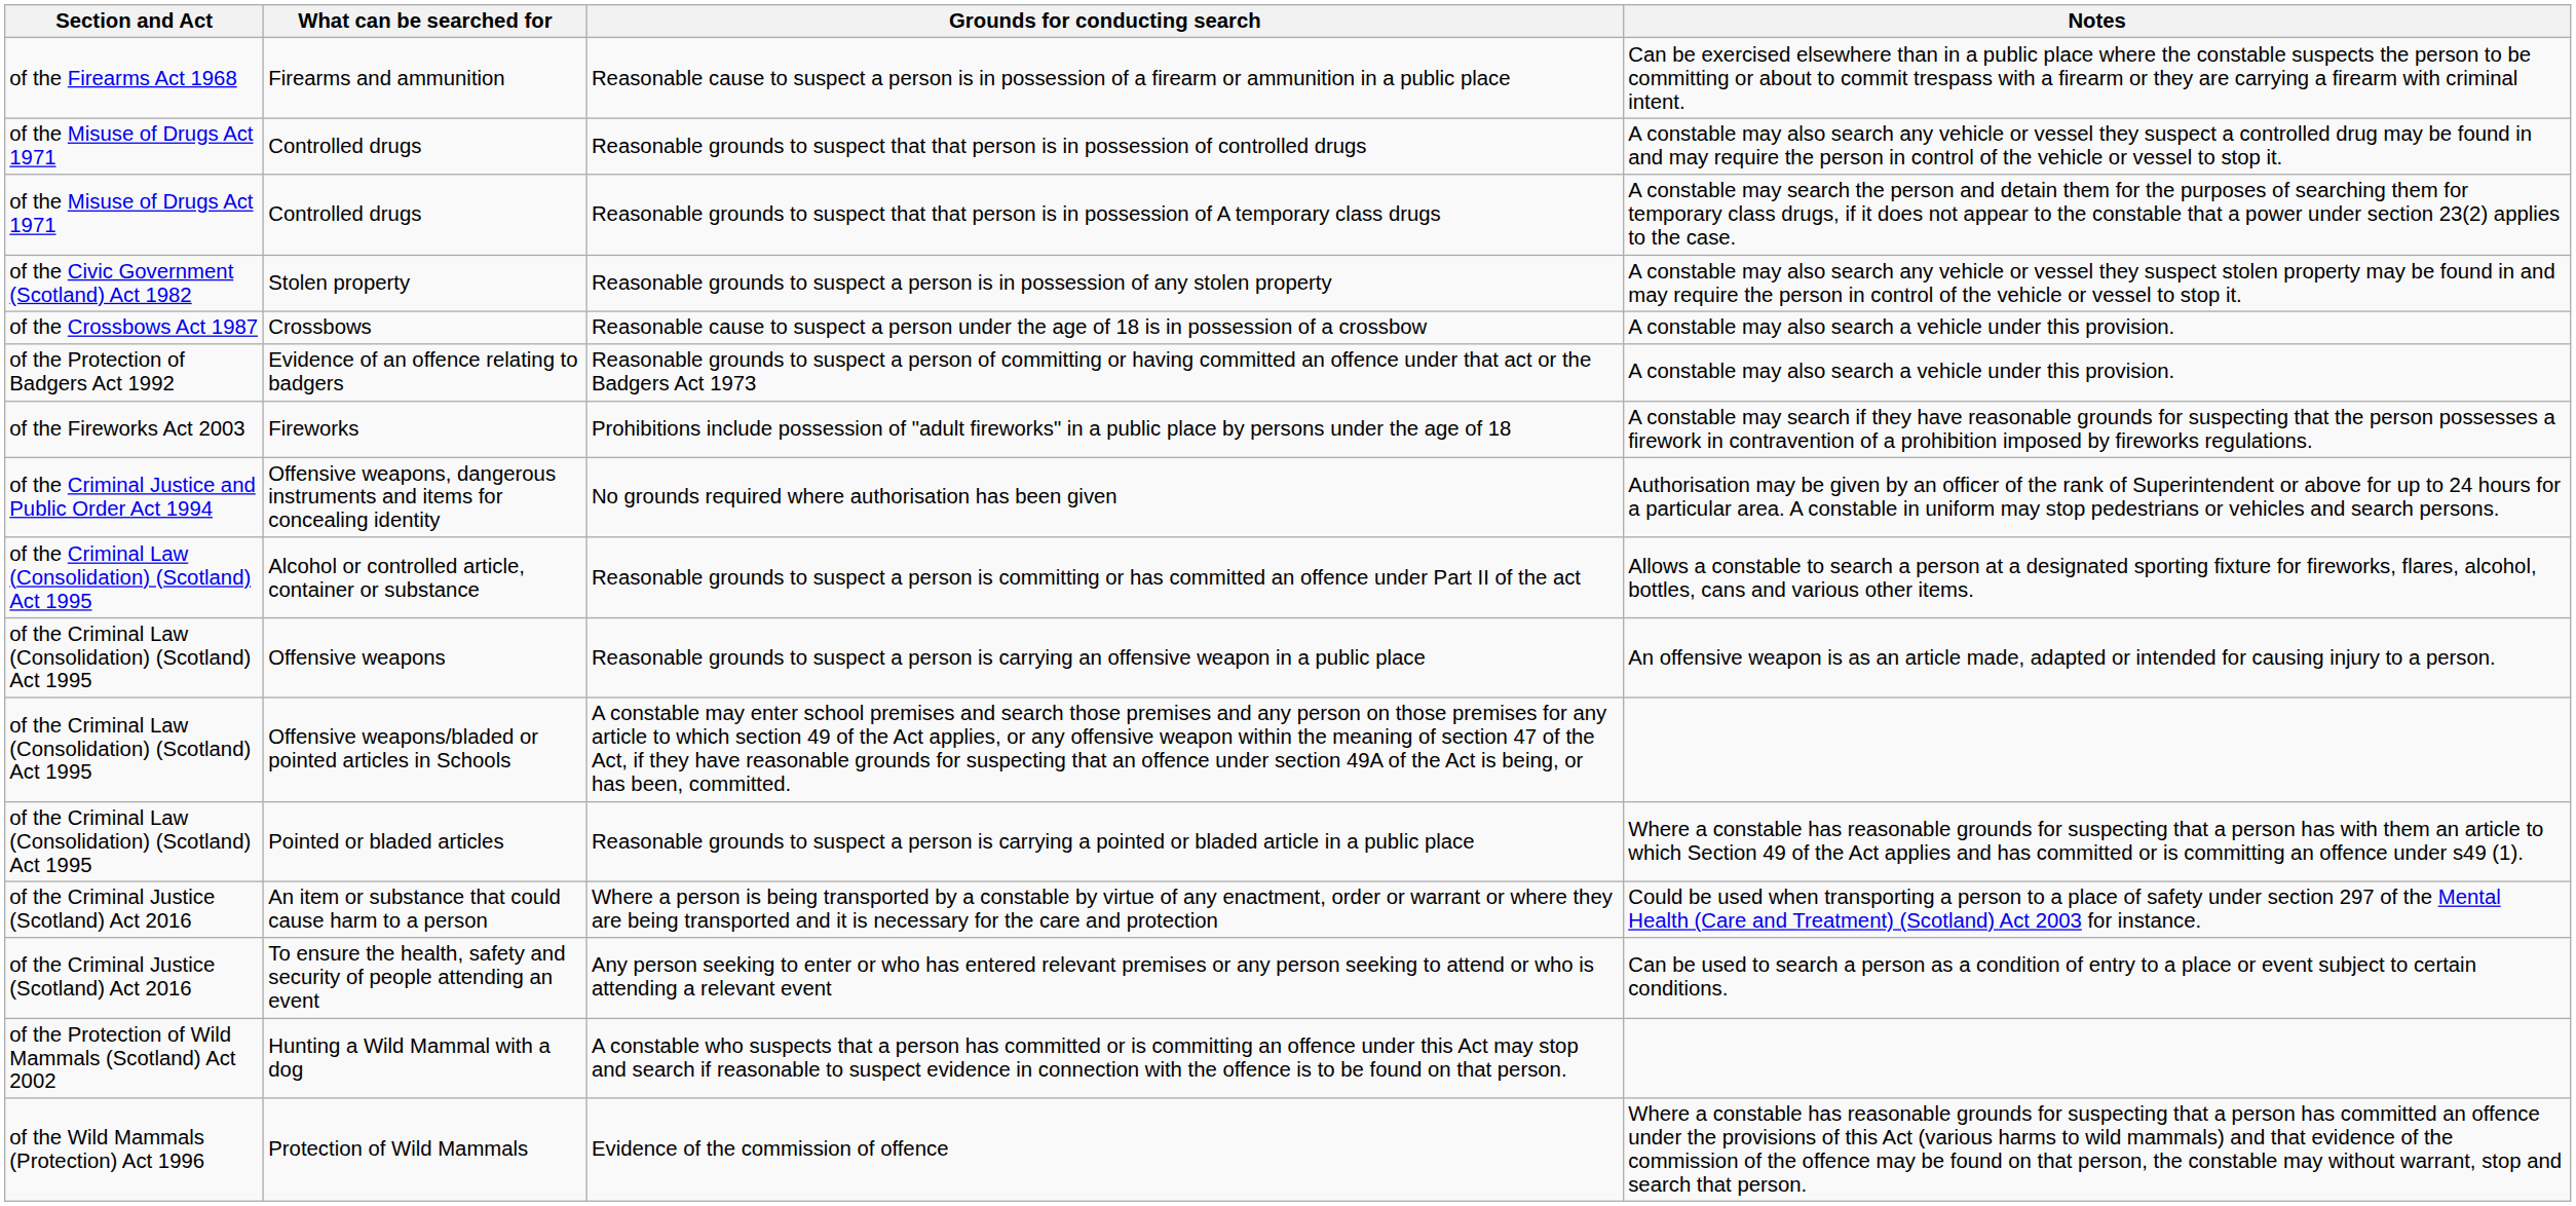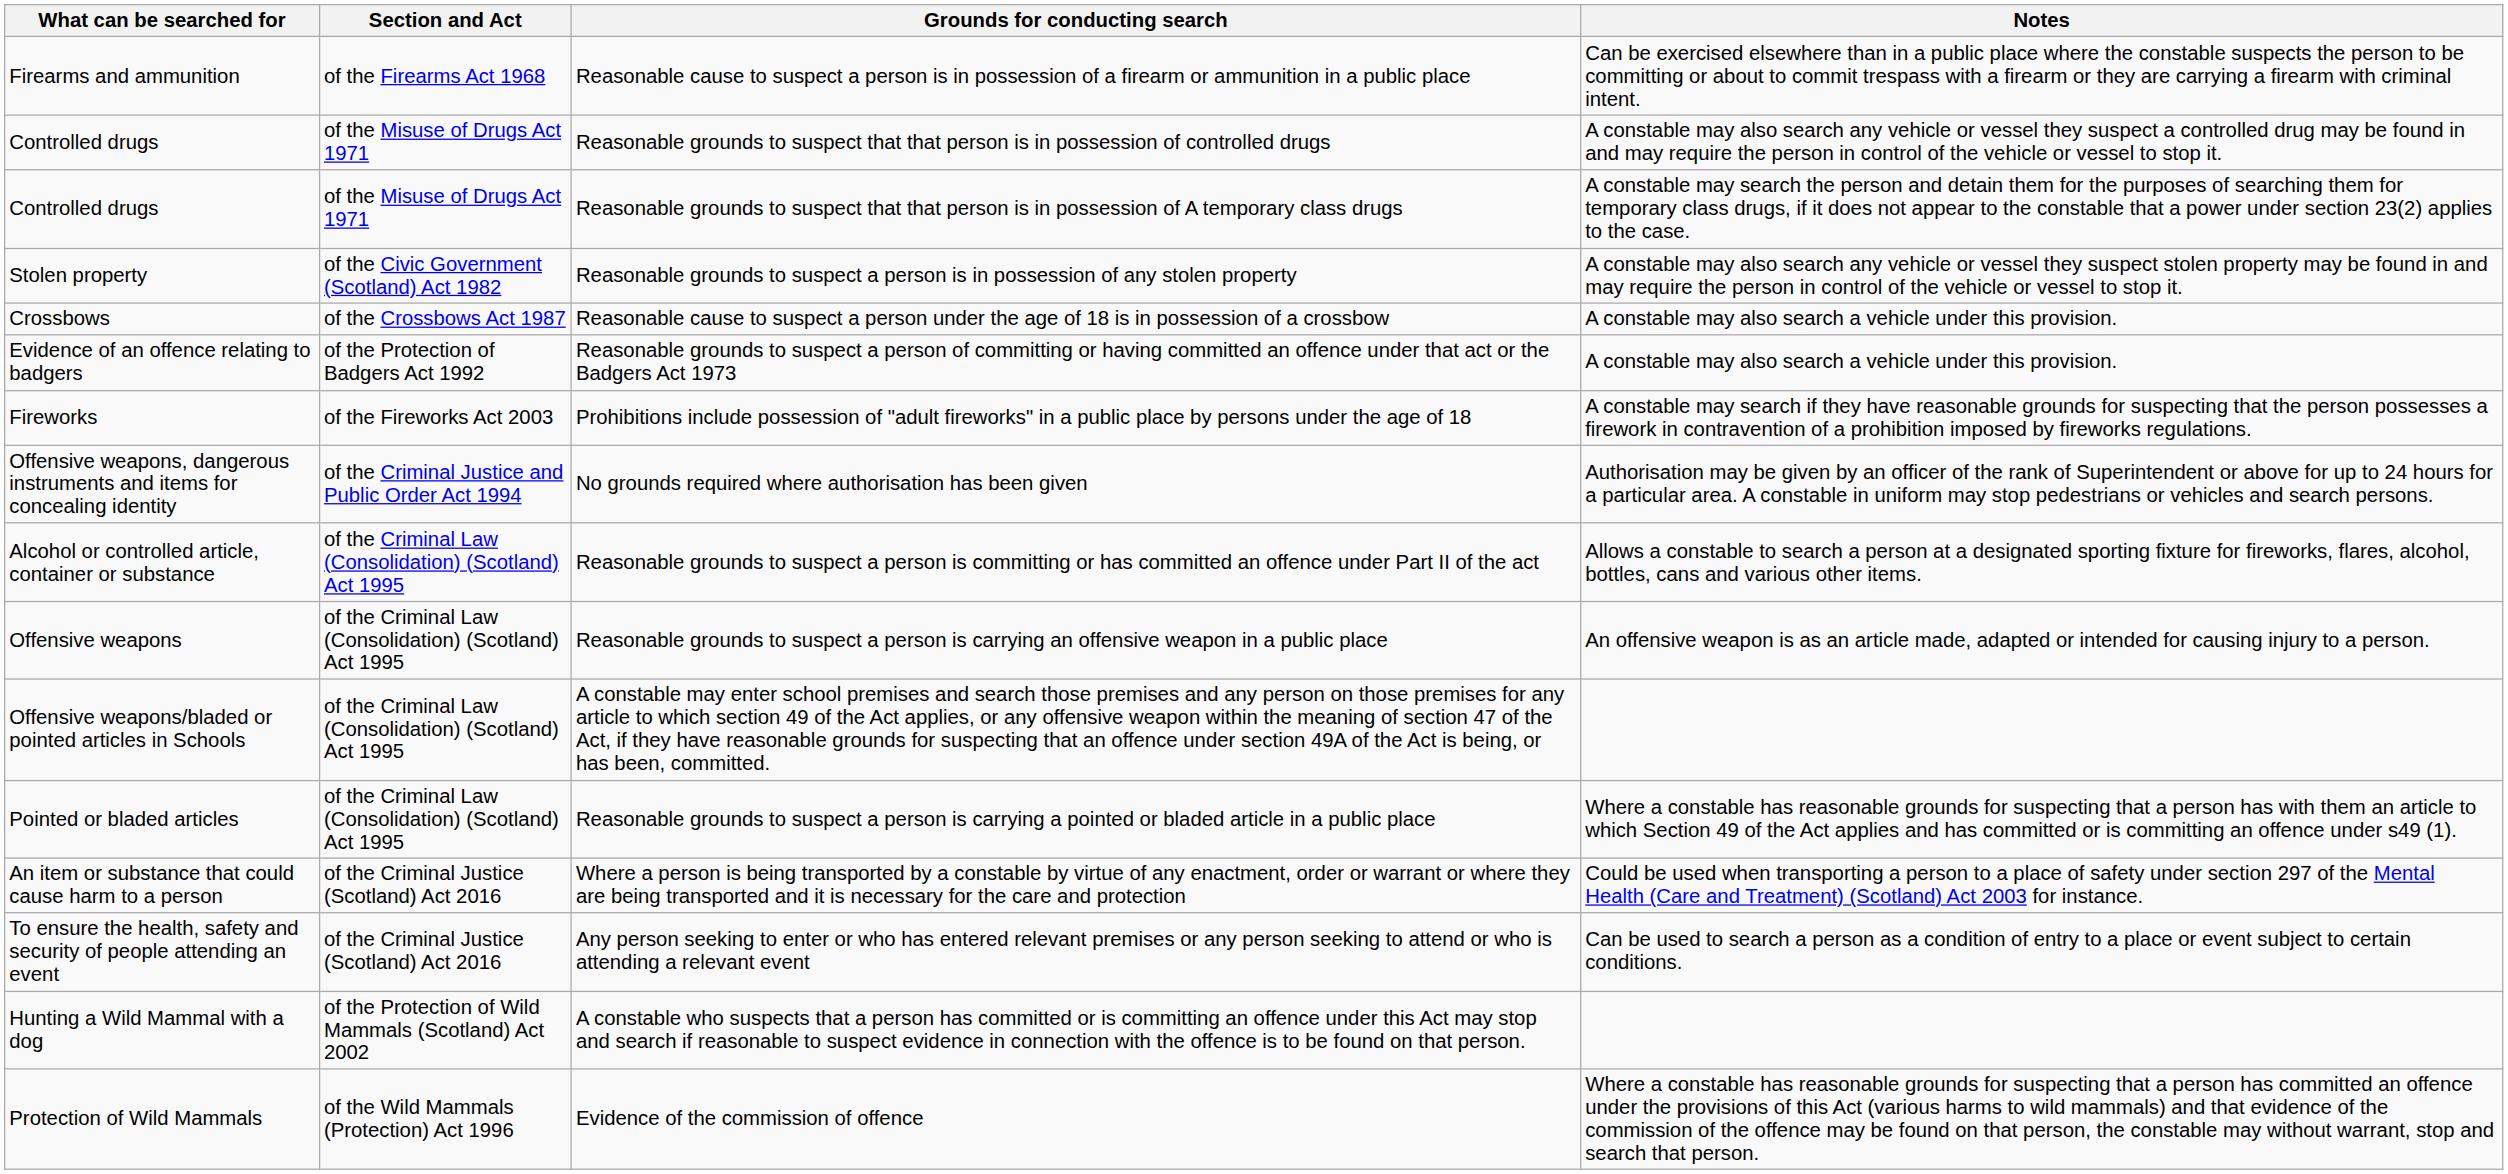columns swapped: Section and Act <-> What can be searched for
